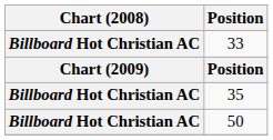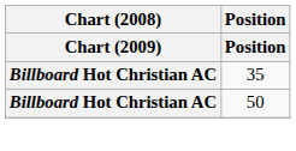- row: Billboard Hot Christian AC | 33
